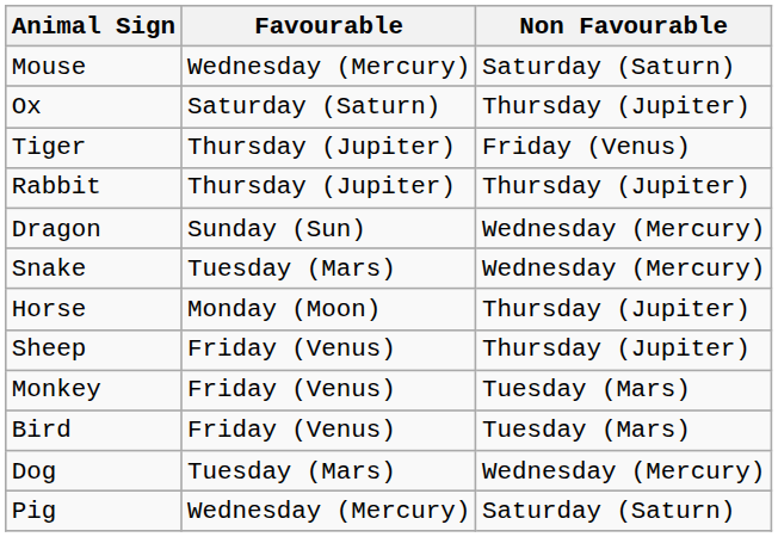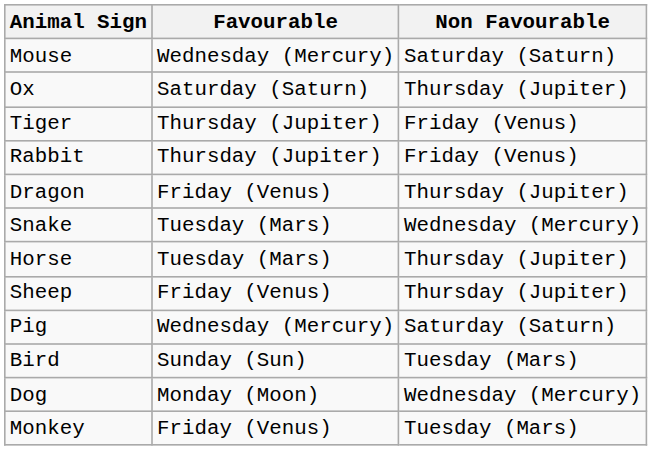Rabbit | Non Favourable: Thursday (Jupiter) -> Friday (Venus)
Dragon | Favourable: Sunday (Sun) -> Friday (Venus)
Dragon | Non Favourable: Wednesday (Mercury) -> Thursday (Jupiter)
Horse | Favourable: Monday (Moon) -> Tuesday (Mars)
rows swapped: Monkey <-> Pig
Bird | Favourable: Friday (Venus) -> Sunday (Sun)
Dog | Favourable: Tuesday (Mars) -> Monday (Moon)
